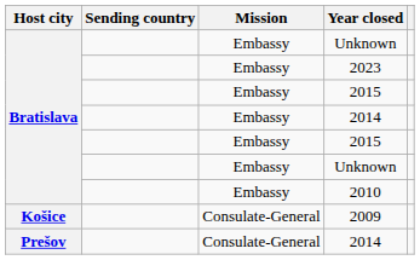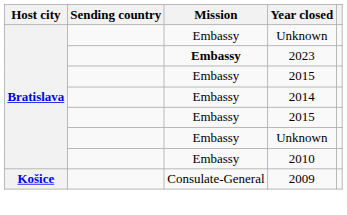2023 | Mission: normal -> bold
- row: Prešov | Consulate-General | 2014
